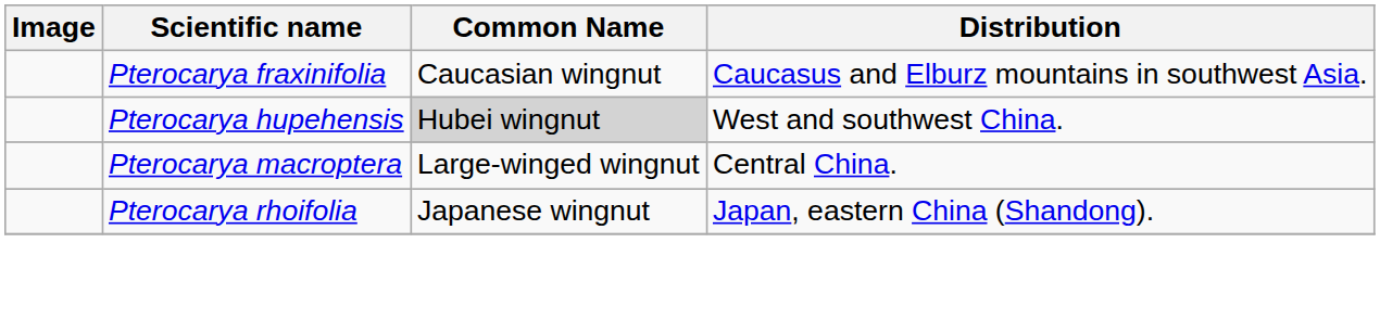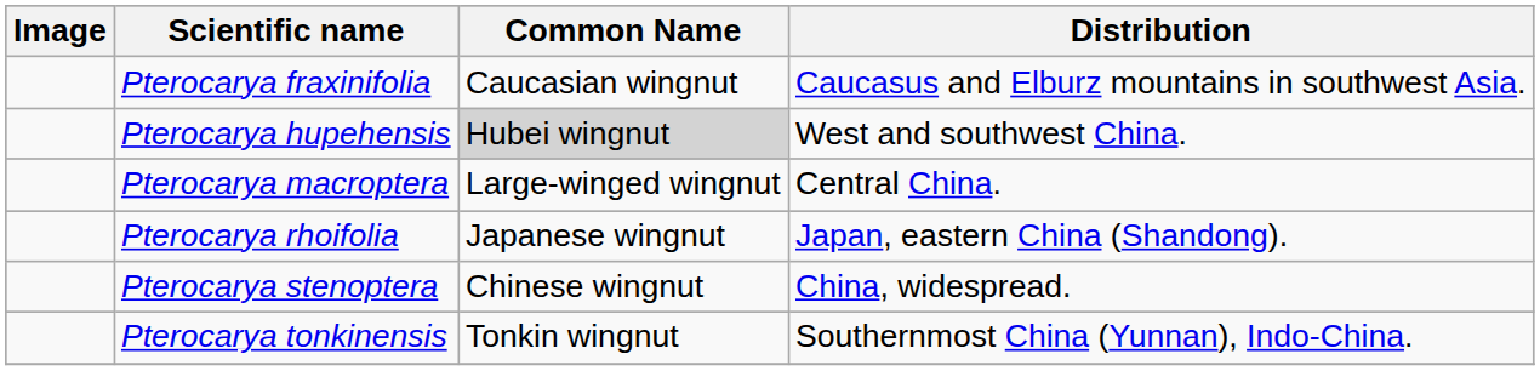+ row: Pterocarya stenoptera | Chinese wingnut | China, widespread.
+ row: Pterocarya tonkinensis | Tonkin wingnut | Southernmost China (Yunnan), Indo-China.
